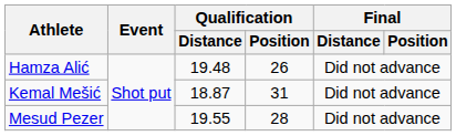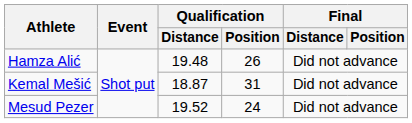Mesud Pezer | Qualification / Distance: 19.55 -> 19.52
Mesud Pezer | Qualification / Position: 28 -> 24
